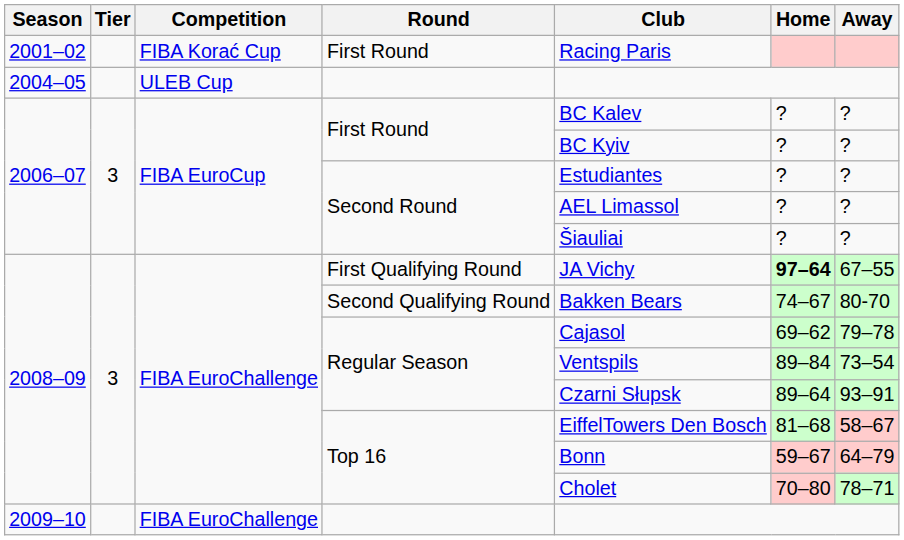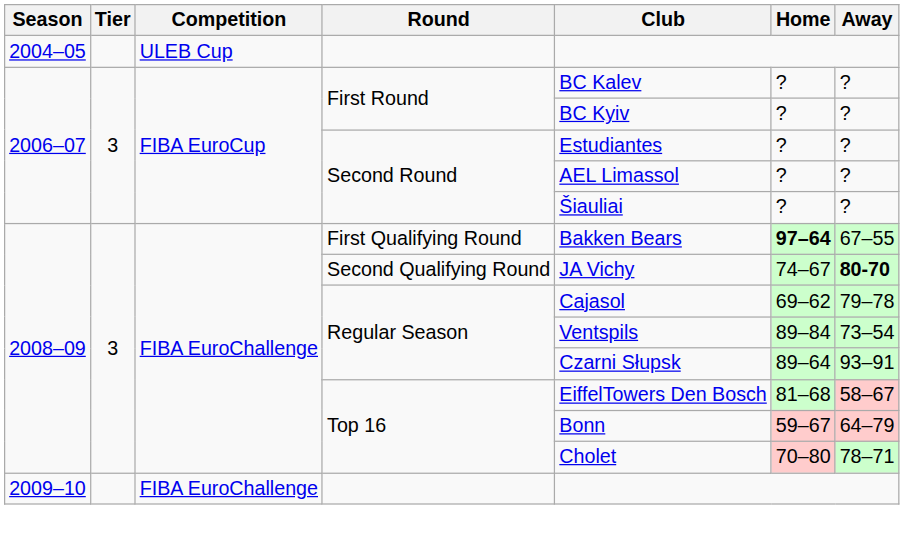- row: 2001–02 | FIBA Korać Cup | First Round | Racing Paris
First Qualifying Round | Club: JA Vichy -> Bakken Bears
Second Qualifying Round | Club: Bakken Bears -> JA Vichy
Second Qualifying Round | Away: normal -> bold
